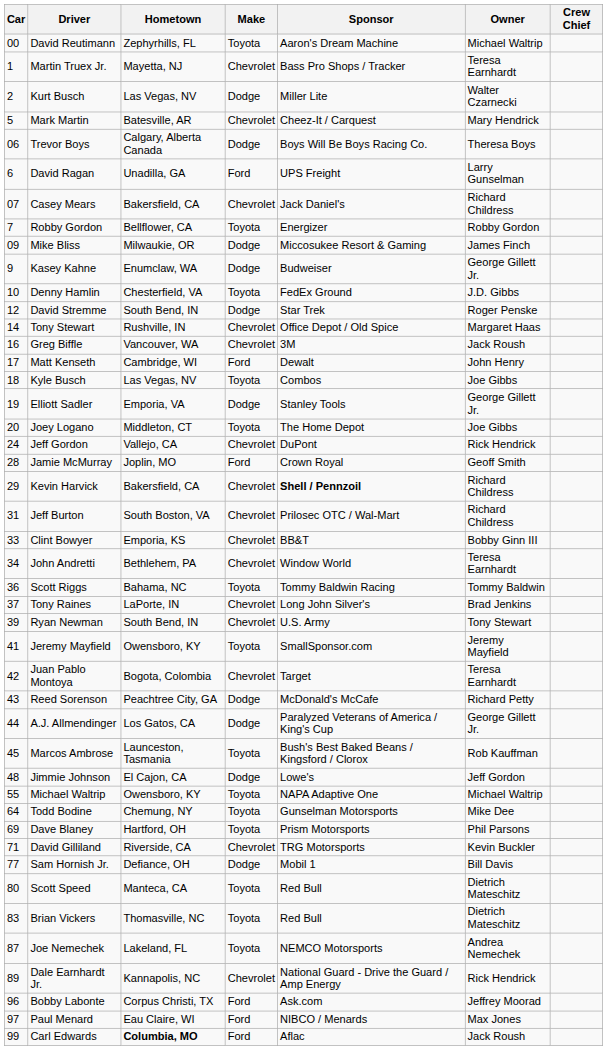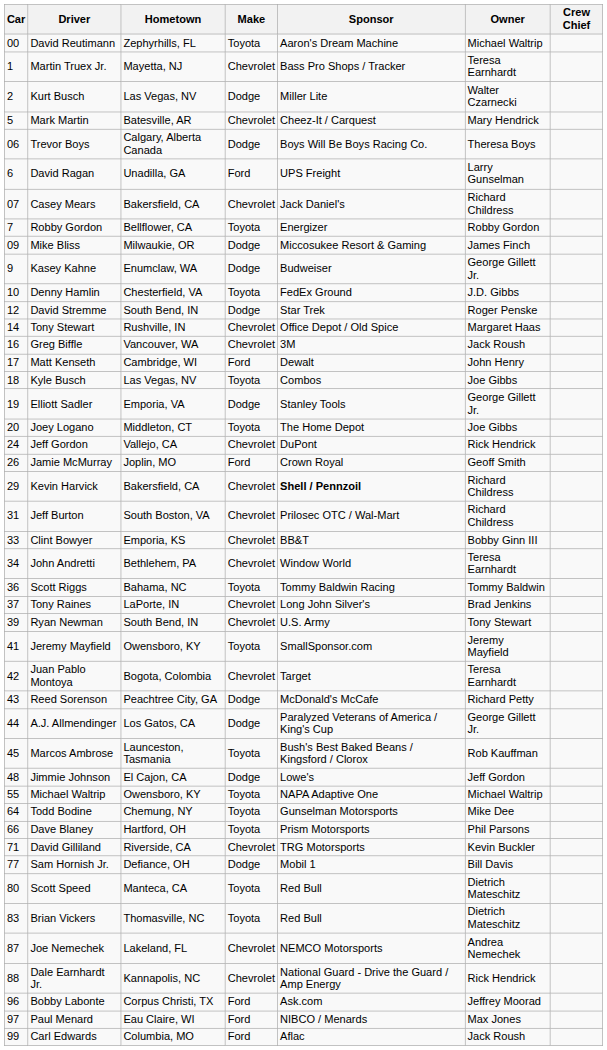Jamie McMurray | Car: 28 -> 26
Dave Blaney | Car: 69 -> 66
Joe Nemechek | Make: Toyota -> Chevrolet
Dale Earnhardt Jr. | Car: 89 -> 88
Carl Edwards | Hometown: bold -> normal
